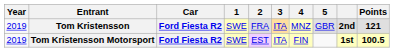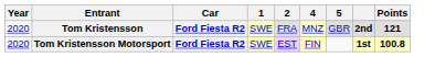- column: 3 | ITA | ITA
Tom Kristensson | Year: 2019 -> 2020
Tom Kristensson Motorsport | Year: 2019 -> 2020
Tom Kristensson Motorsport | Points: 100.5 -> 100.8
